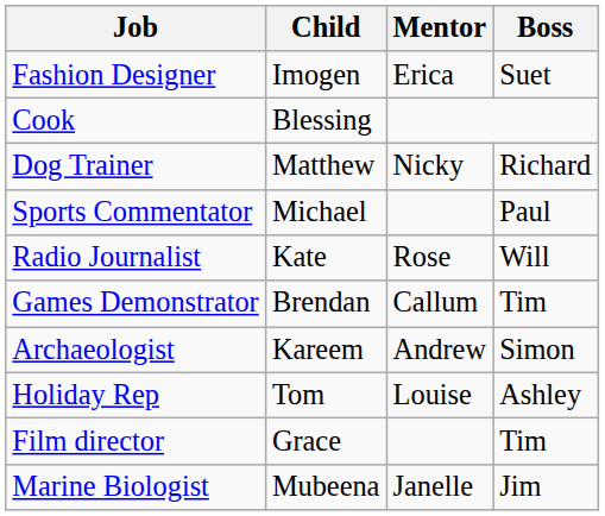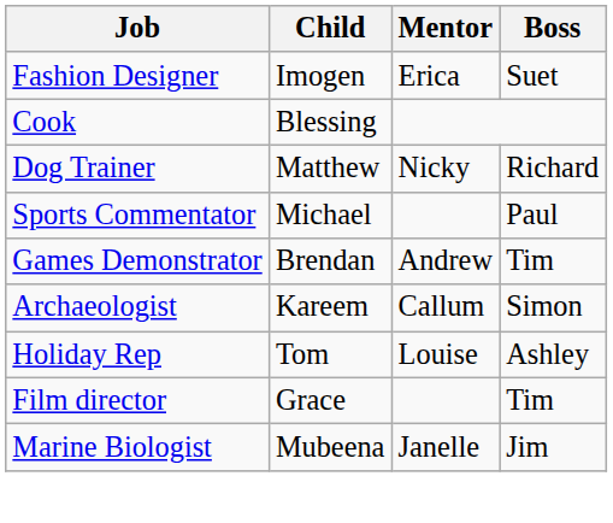- row: Radio Journalist | Kate | Rose | Will
Games Demonstrator | Mentor: Callum -> Andrew
Archaeologist | Mentor: Andrew -> Callum
